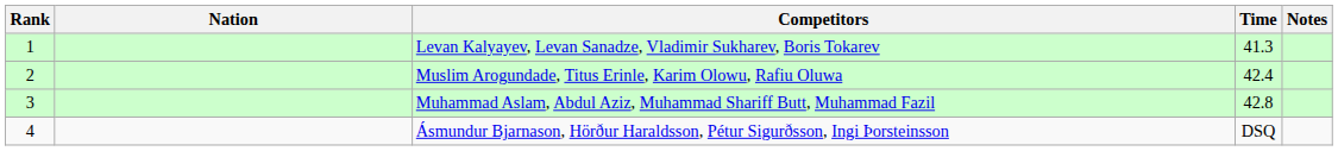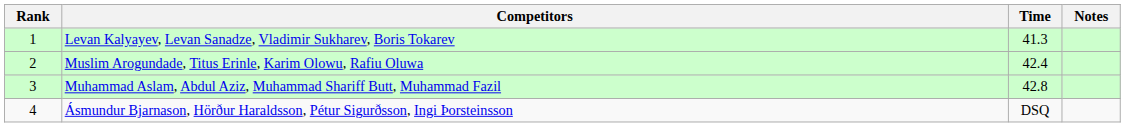- column: Nation
